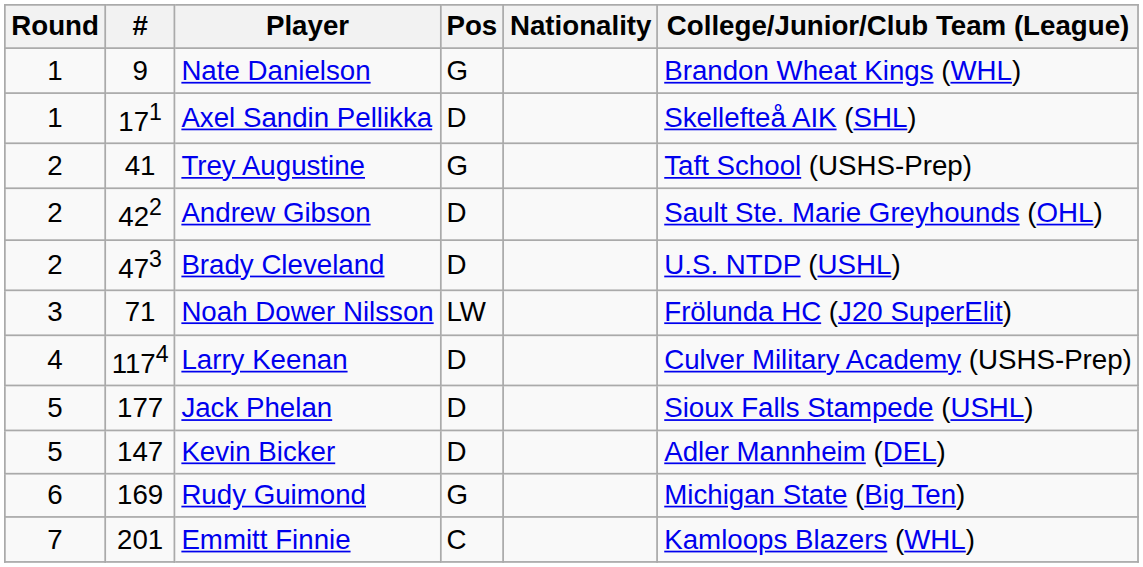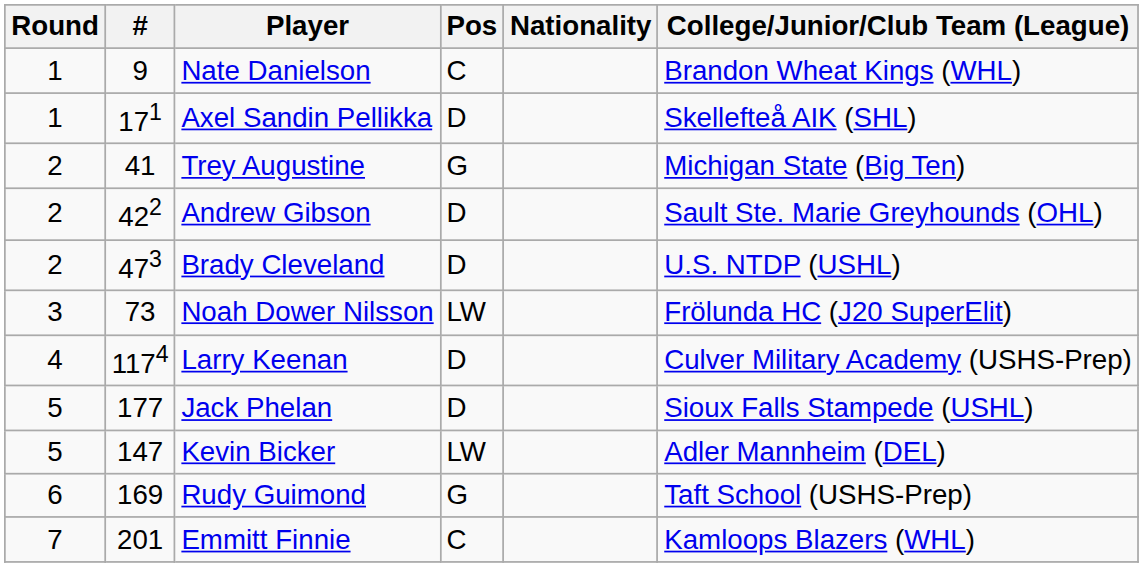Nate Danielson | Pos: G -> C
Trey Augustine | College/Junior/Club Team (League): Taft School (USHS-Prep) -> Michigan State (Big Ten)
Noah Dower Nilsson | #: 71 -> 73
Kevin Bicker | Pos: D -> LW
Rudy Guimond | College/Junior/Club Team (League): Michigan State (Big Ten) -> Taft School (USHS-Prep)
